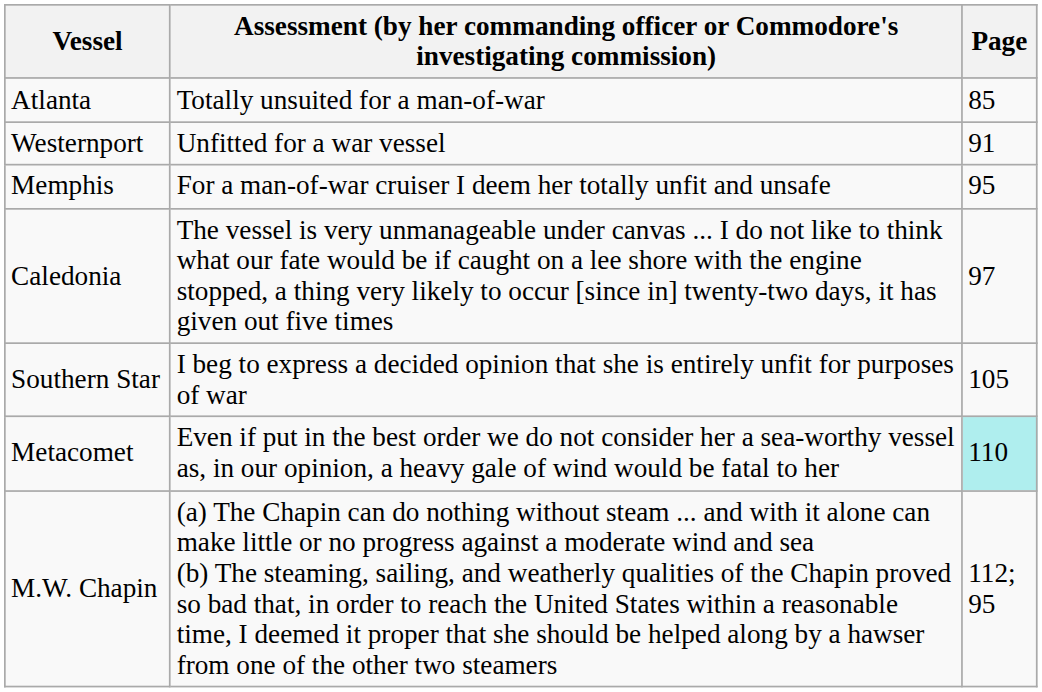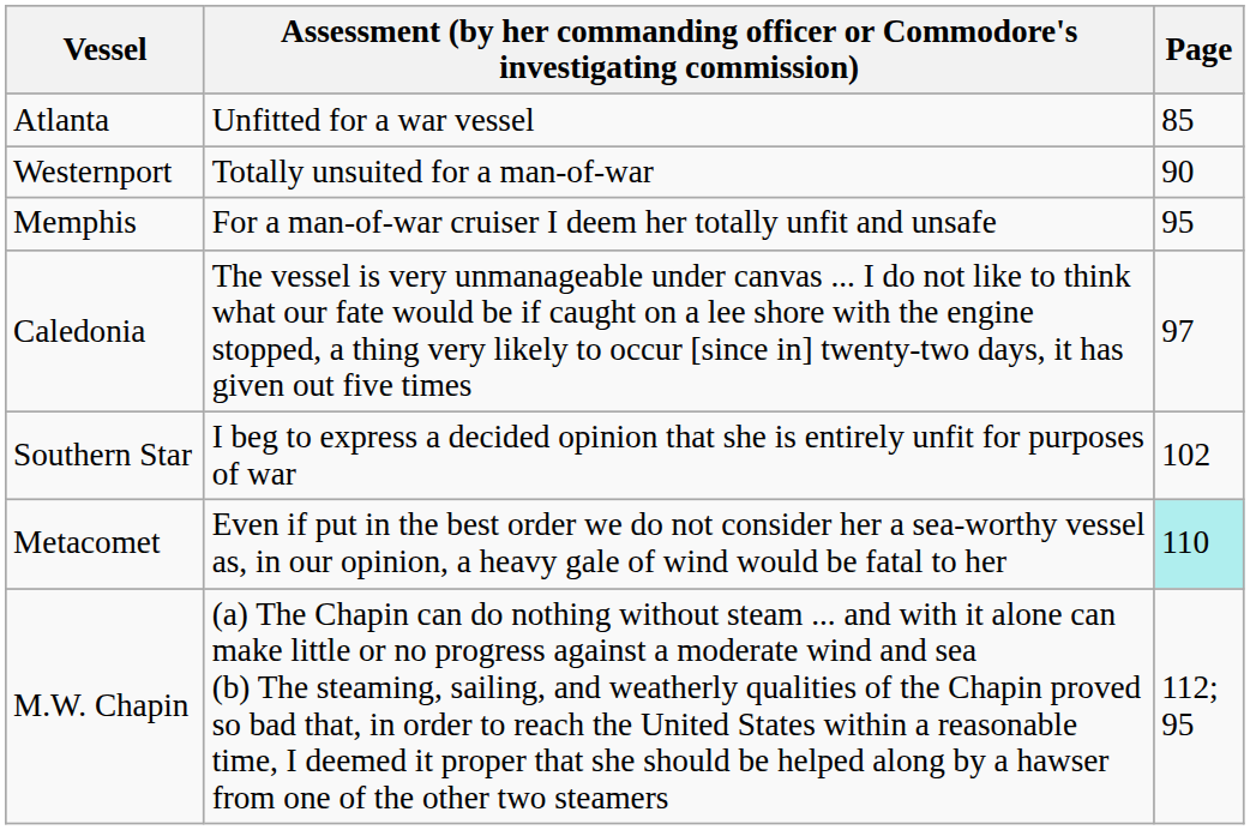Atlanta | column 2: Totally unsuited for a man-of-war -> Unfitted for a war vessel
Westernport | column 2: Unfitted for a war vessel -> Totally unsuited for a man-of-war
Westernport | Page: 91 -> 90
Southern Star | Page: 105 -> 102
